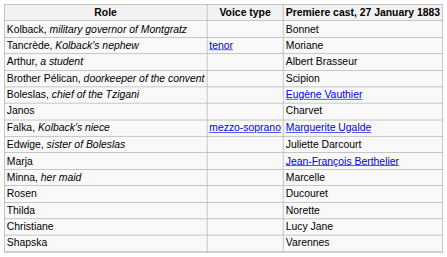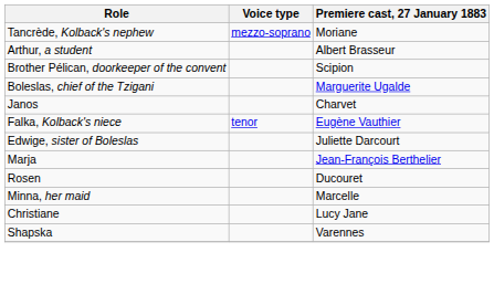- row: Kolback, military governor of Montgratz | Bonnet
Tancrède, Kolback's nephew | Voice type: tenor -> mezzo-soprano
Boleslas, chief of the Tzigani | Premiere cast, 27 January 1883: Eugène Vauthier -> Marguerite Ugalde
Falka, Kolback's niece | Voice type: mezzo-soprano -> tenor
Falka, Kolback's niece | Premiere cast, 27 January 1883: Marguerite Ugalde -> Eugène Vauthier
rows swapped: Minna, her maid <-> Rosen
- row: Thilda | Norette
